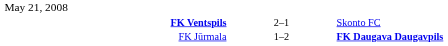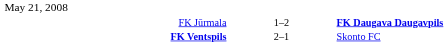rows swapped: FK Ventspils <-> FK Jūrmala
